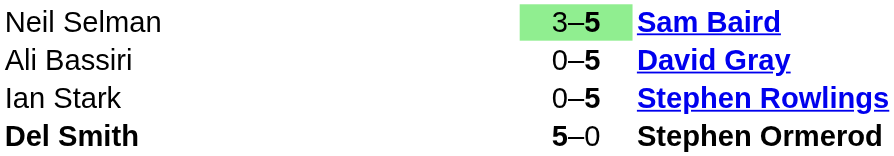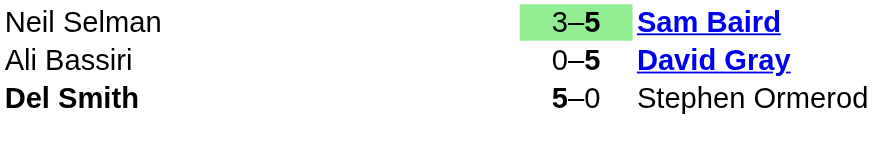- row: Ian Stark | 0–5 | Stephen Rowlings
Del Smith | column 3: bold -> normal
